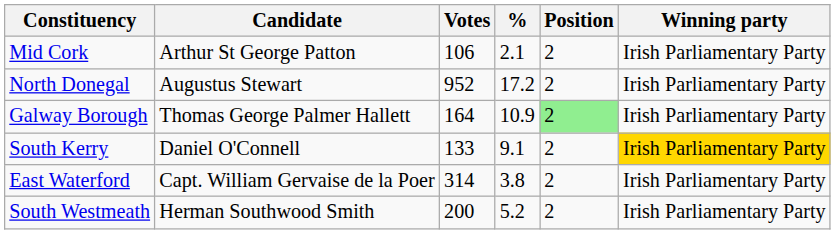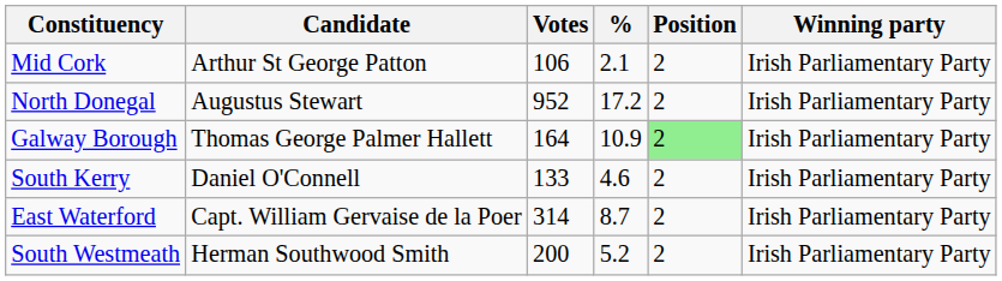South Kerry | %: 9.1 -> 4.6
South Kerry | Winning party: gold background -> no background
East Waterford | %: 3.8 -> 8.7
